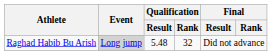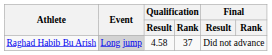Raghad Habib Bu Arish | Qualification / Result: 5.48 -> 4.58
Raghad Habib Bu Arish | Qualification / Rank: 32 -> 37
